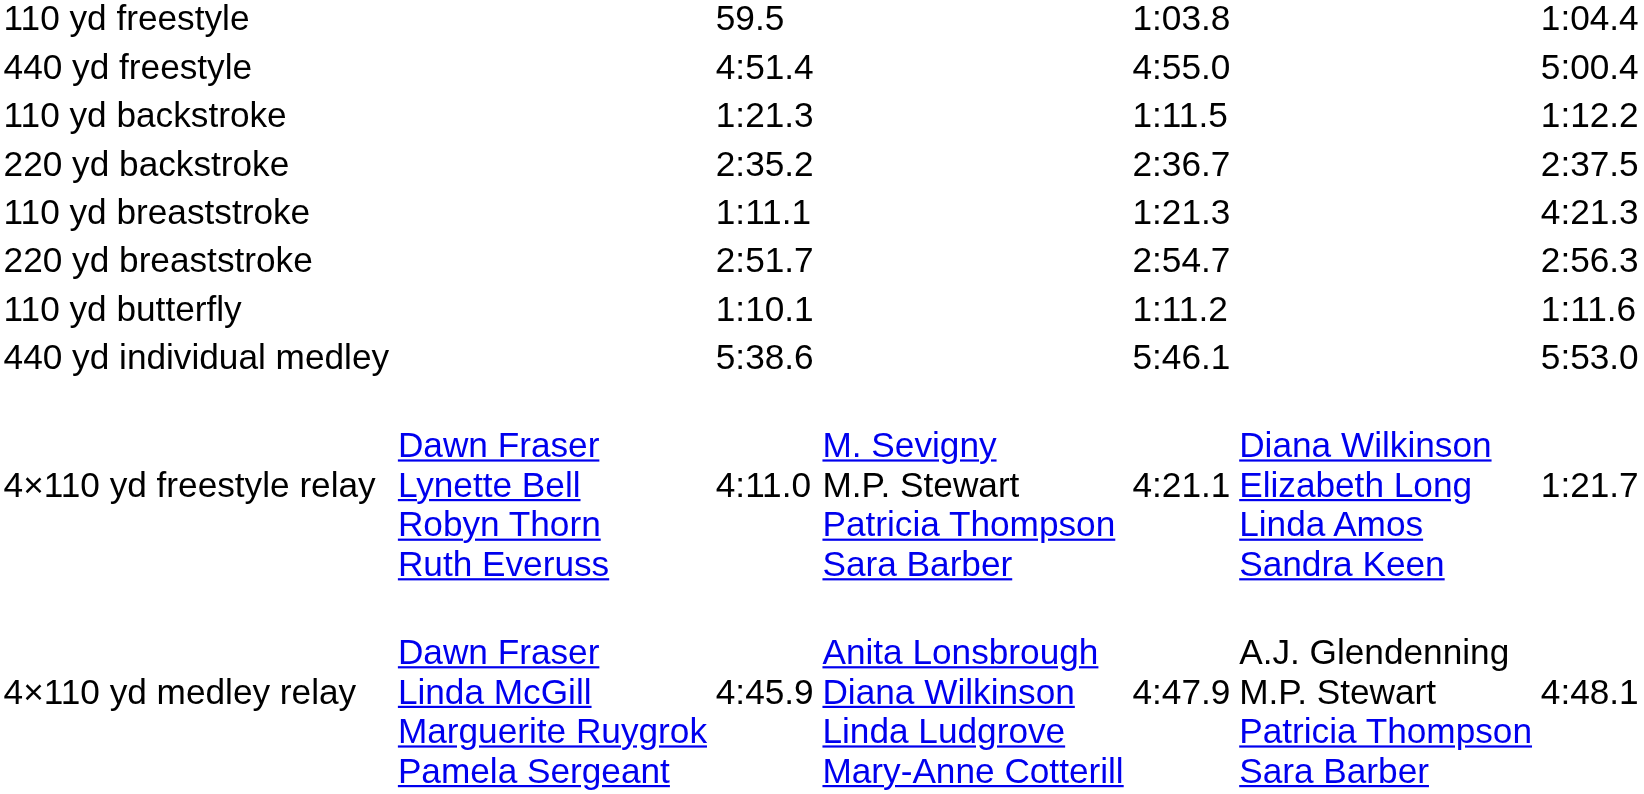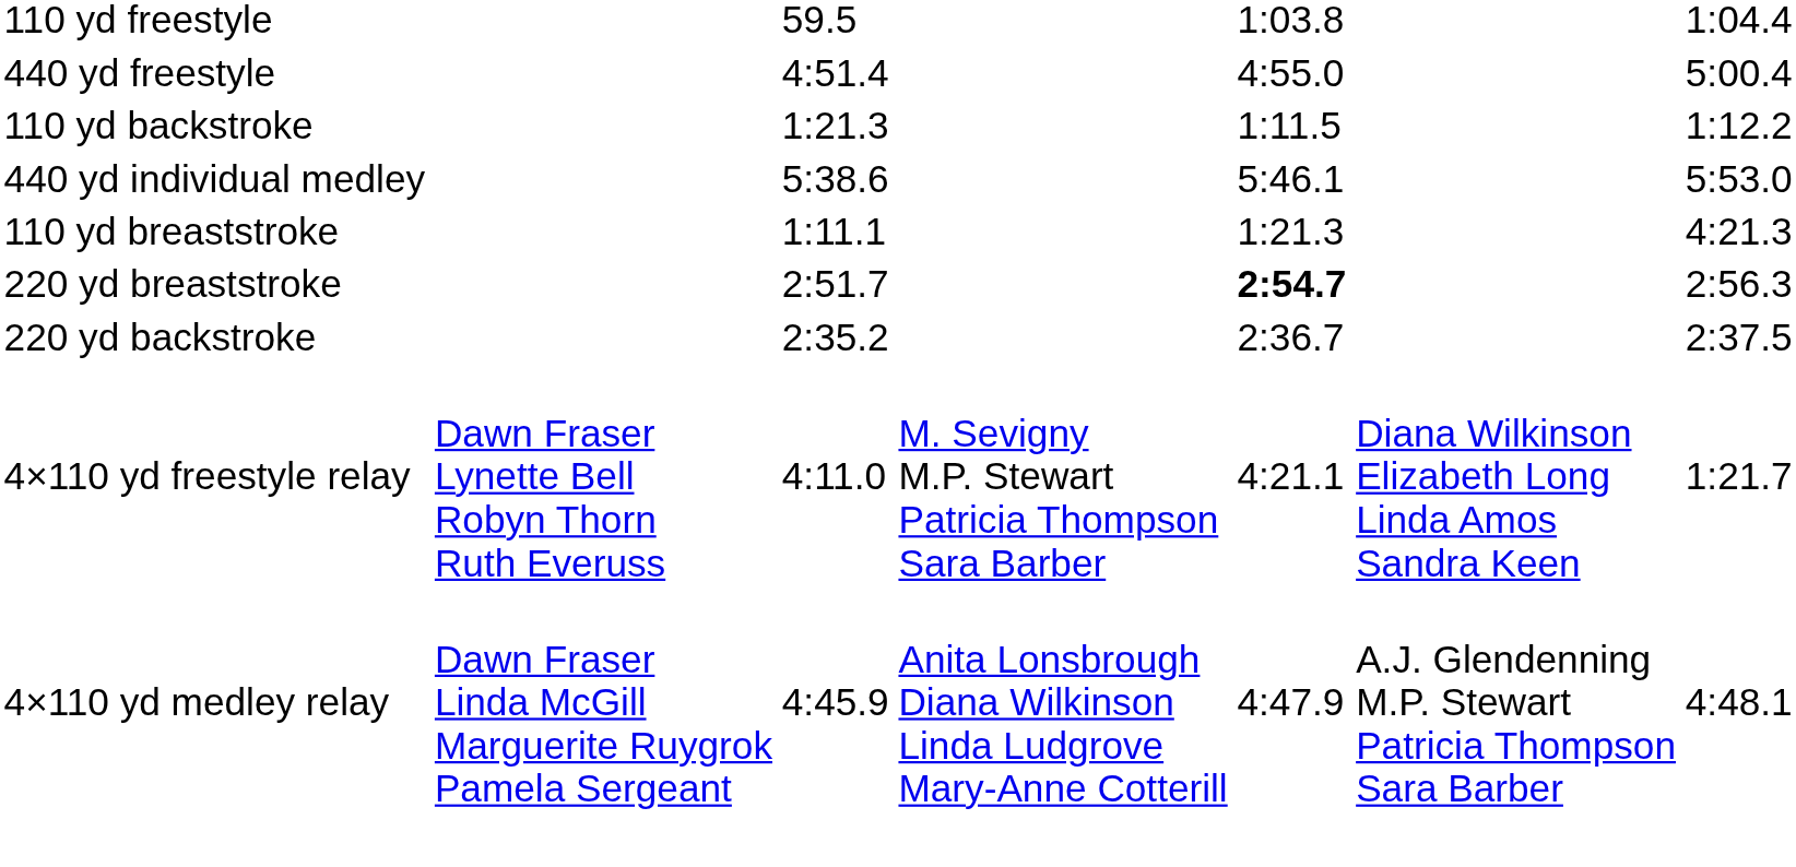rows swapped: 220 yd backstroke <-> 440 yd individual medley
220 yd breaststroke | column 5: normal -> bold
- row: 110 yd butterfly | 1:10.1 | 1:11.2 | 1:11.6
